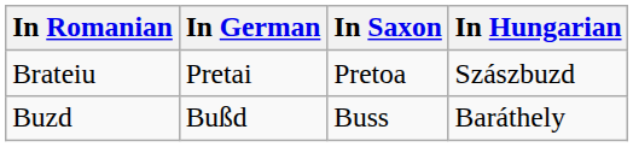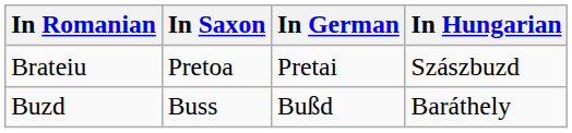columns swapped: In German <-> In Saxon
